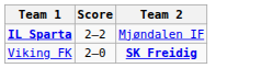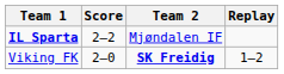+ column: Replay | 1–2
